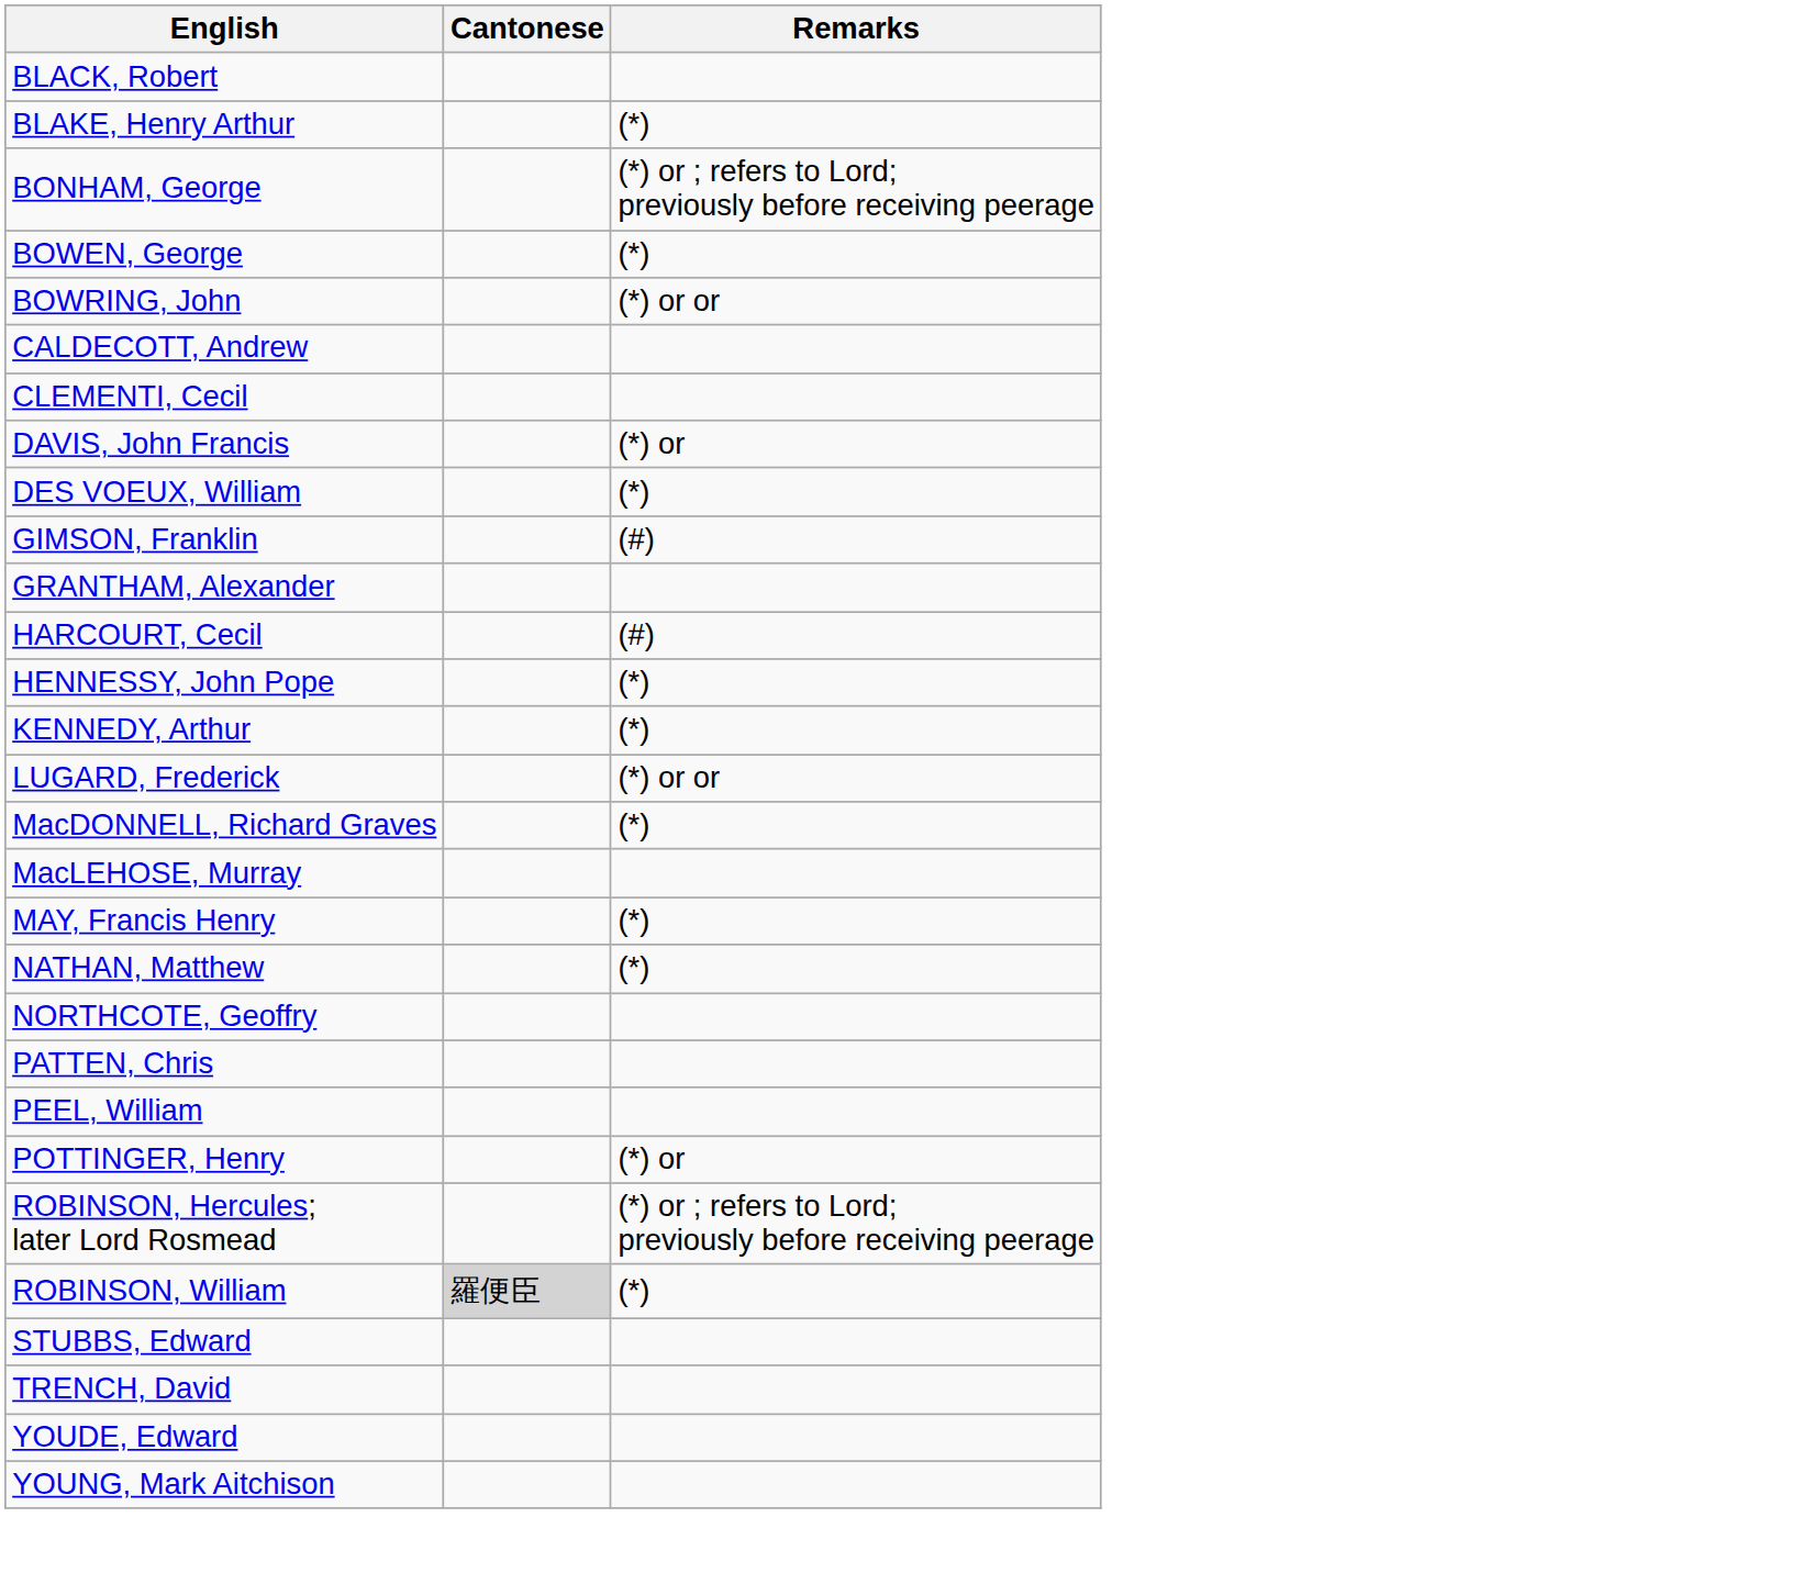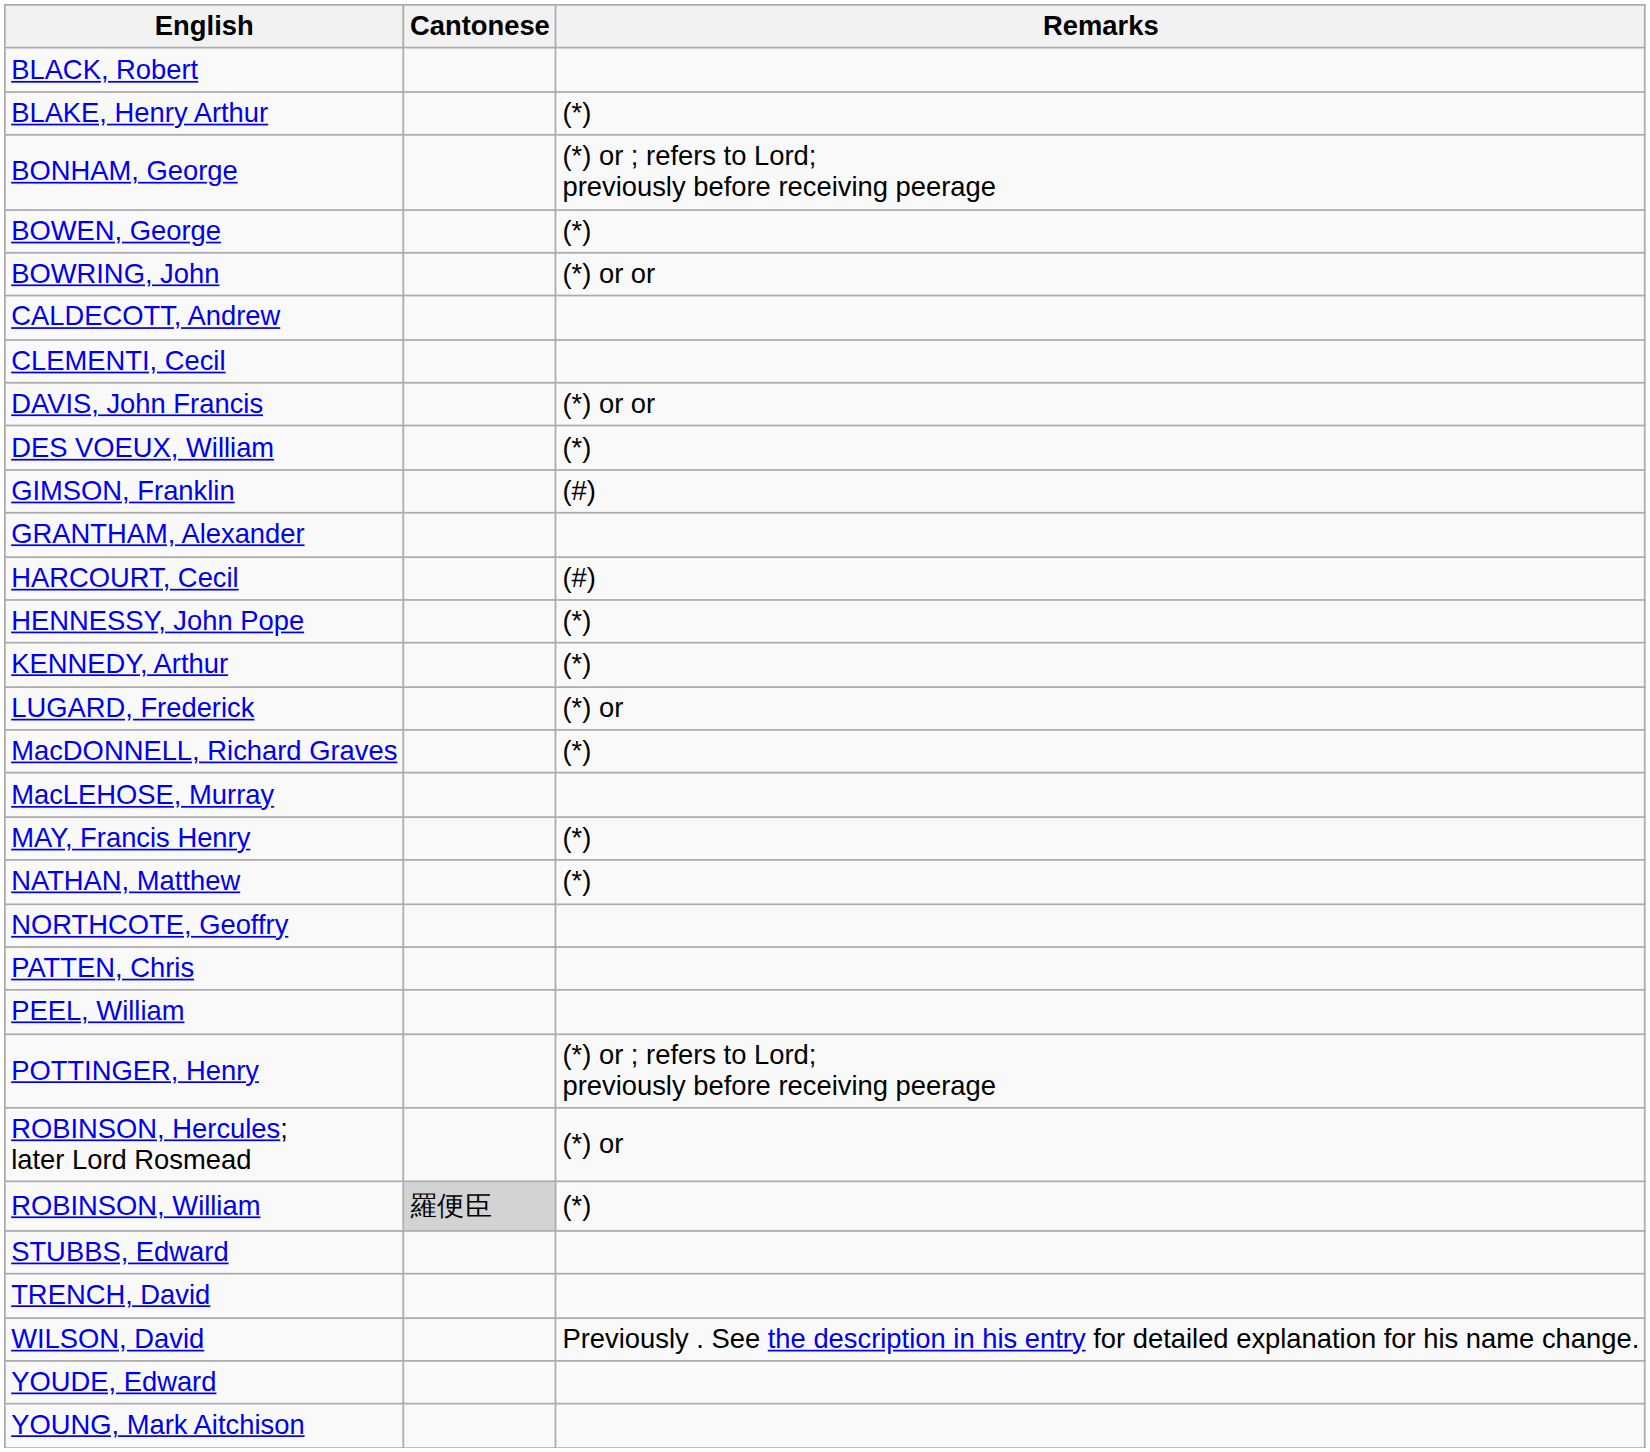DAVIS, John Francis | Remarks: (*) or -> (*) or or
LUGARD, Frederick | Remarks: (*) or or -> (*) or
POTTINGER, Henry | Remarks: (*) or -> (*) or ; refers to Lord; previously before receiving peerage
ROBINSON, Hercules; later Lord Rosmead | Remarks: (*) or ; refers to Lord; previously before receiving peerage -> (*) or
+ row: WILSON, David | Previously . See the description in his entry for detailed explanation for his name change.
